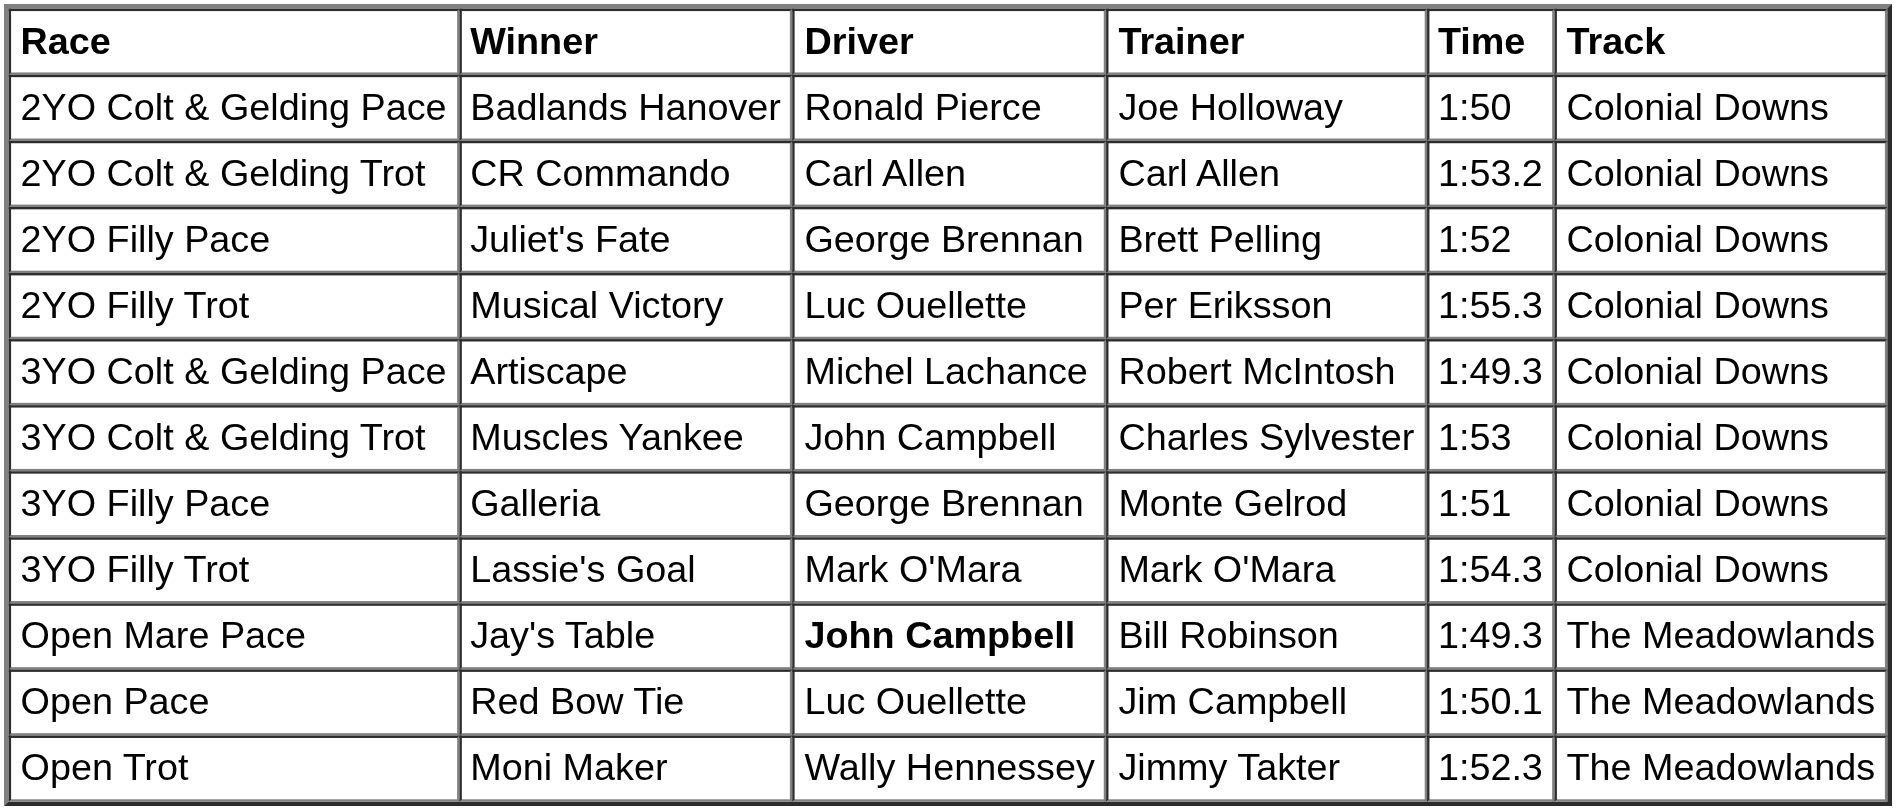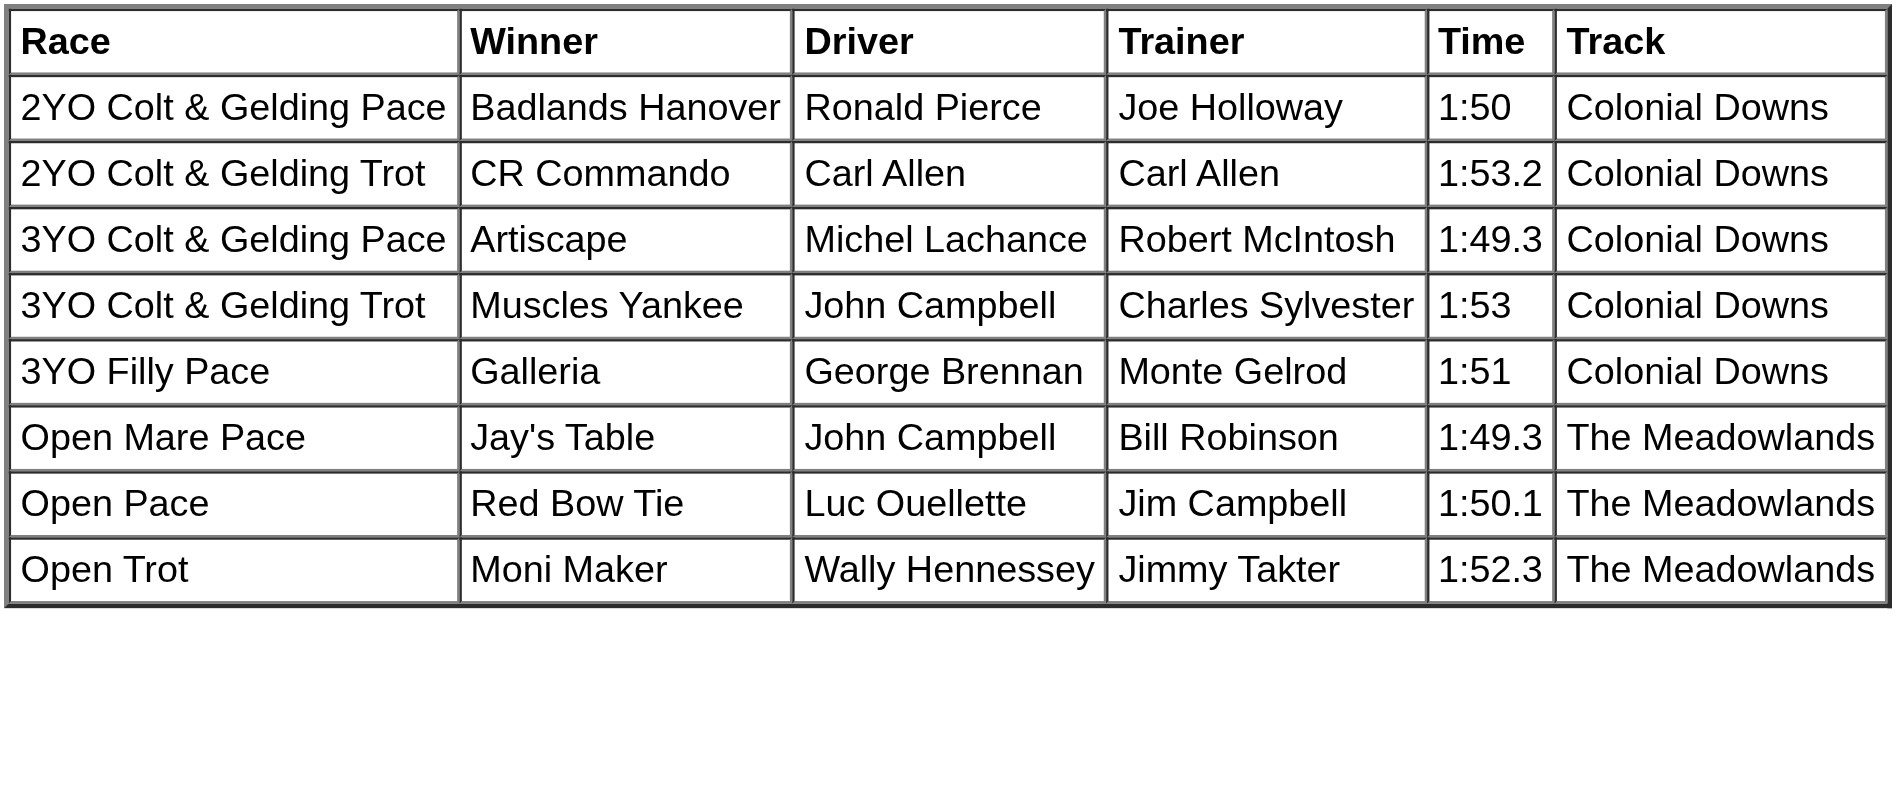- row: 2YO Filly Pace | Juliet's Fate | George Brennan | Brett Pelling | 1:52 | Colonial Downs
- row: 2YO Filly Trot | Musical Victory | Luc Ouellette | Per Eriksson | 1:55.3 | Colonial Downs
- row: 3YO Filly Trot | Lassie's Goal | Mark O'Mara | Mark O'Mara | 1:54.3 | Colonial Downs
Open Mare Pace | Driver: bold -> normal
